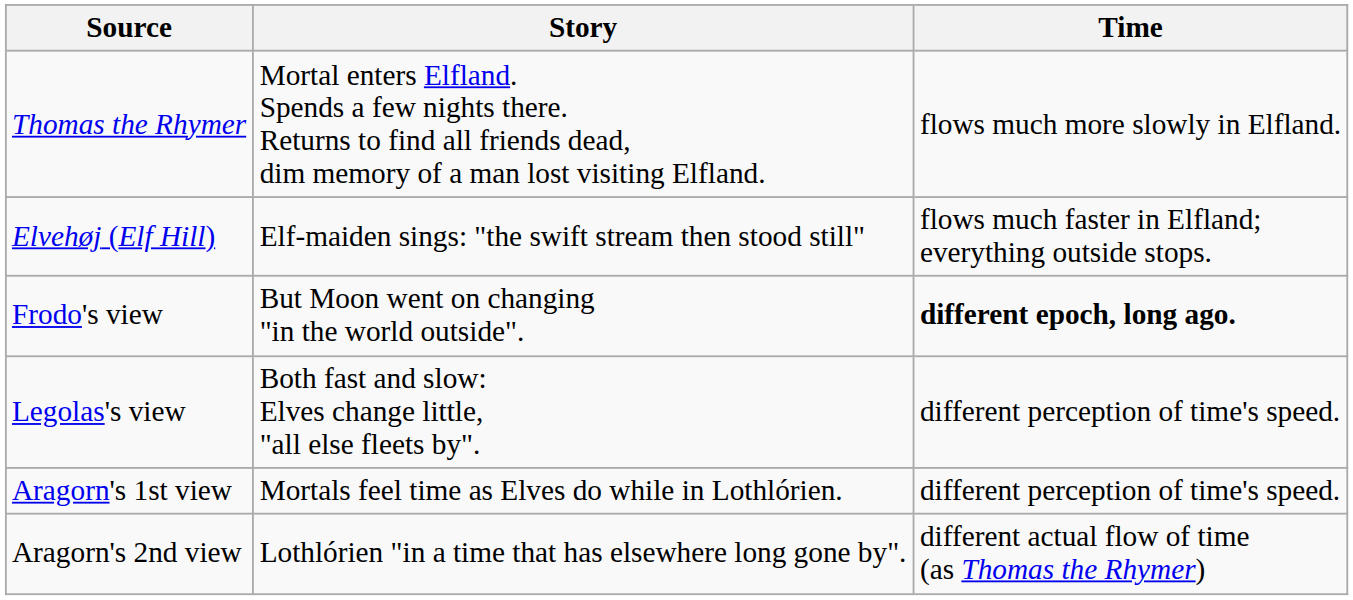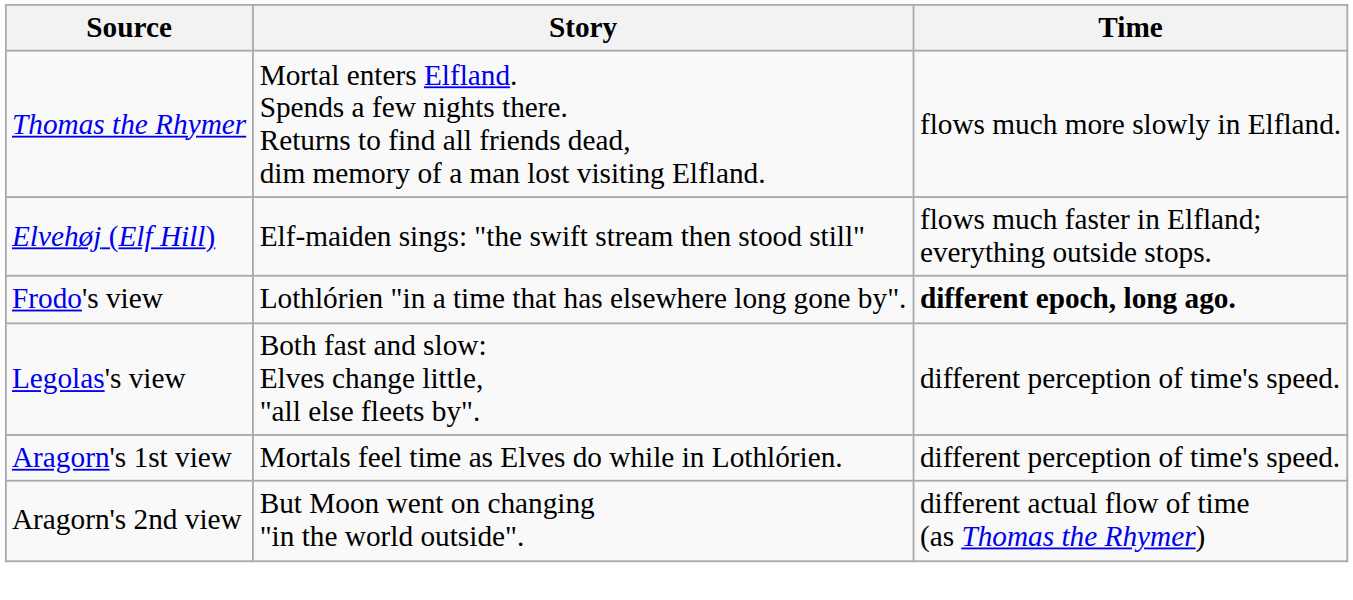Frodo's view | Story: But Moon went on changing "in the world outside". -> Lothlórien "in a time that has elsewhere long gone by".
Aragorn's 2nd view | Story: Lothlórien "in a time that has elsewhere long gone by". -> But Moon went on changing "in the world outside".
